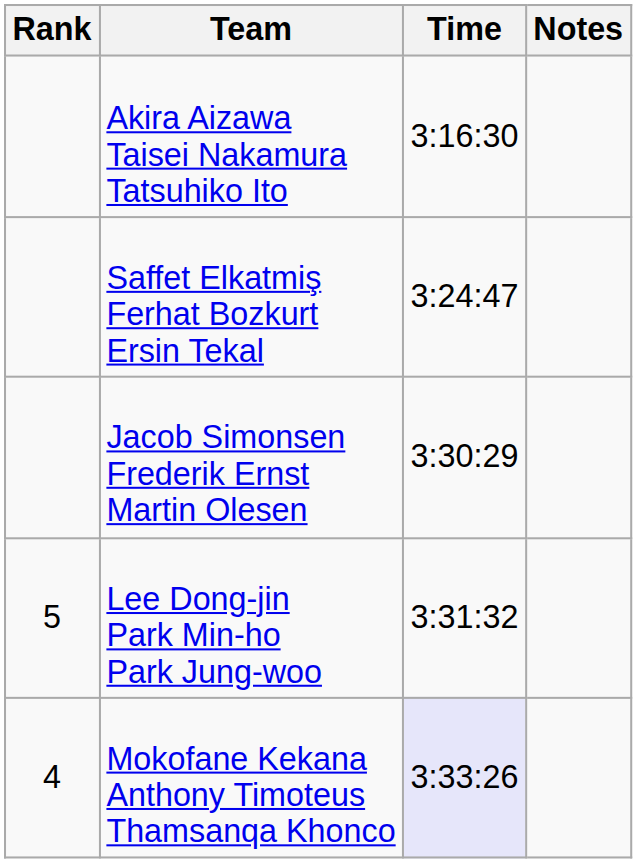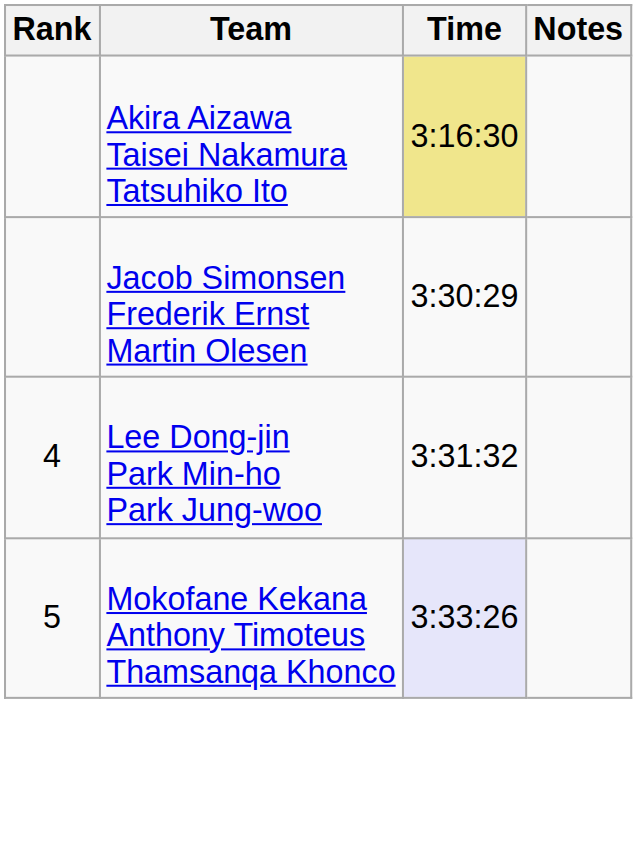Akira Aizawa Taisei Nakamura Tatsuhiko Ito | Time: no background -> khaki background
- row: Saffet Elkatmiş Ferhat Bozkurt Ersin Tekal | 3:24:47
Lee Dong-jin Park Min-ho Park Jung-woo | Rank: 5 -> 4
Mokofane Kekana Anthony Timoteus Thamsanqa Khonco | Rank: 4 -> 5
